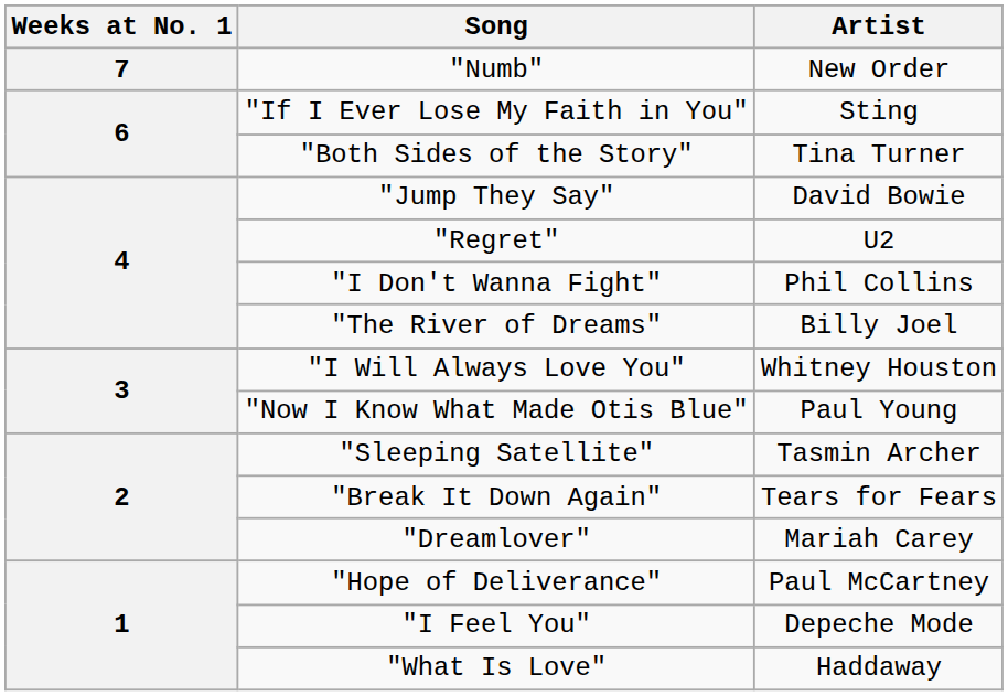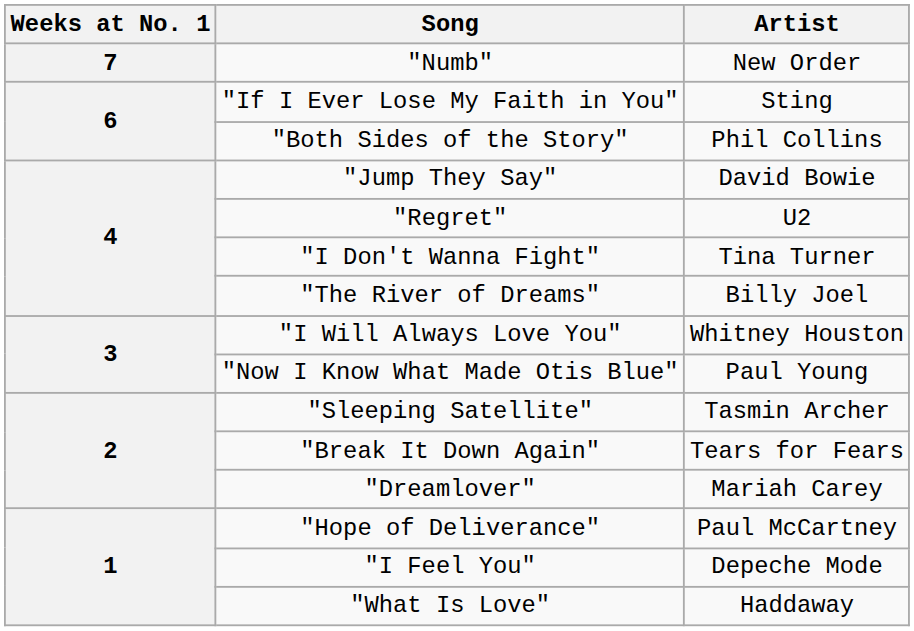"Both Sides of the Story" | Artist: Tina Turner -> Phil Collins
"I Don't Wanna Fight" | Artist: Phil Collins -> Tina Turner
